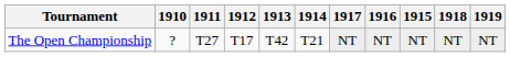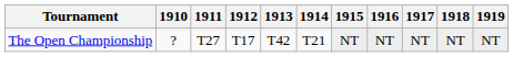columns swapped: 1915 <-> 1917
